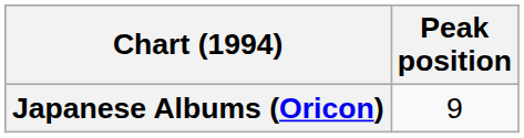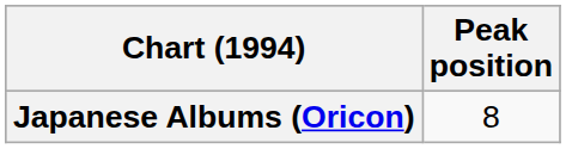Japanese Albums (Oricon) | Peak position: 9 -> 8
